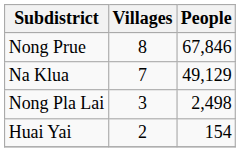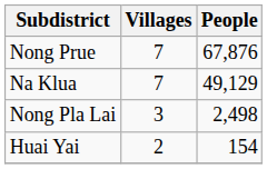Nong Prue | Villages: 8 -> 7
Nong Prue | People: 67,846 -> 67,876
